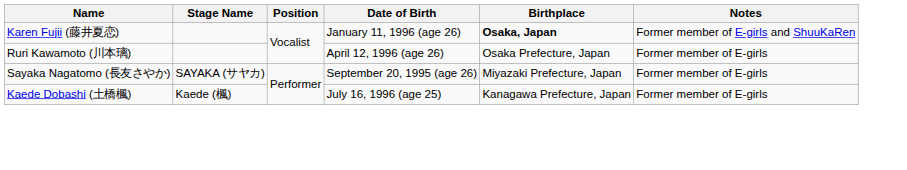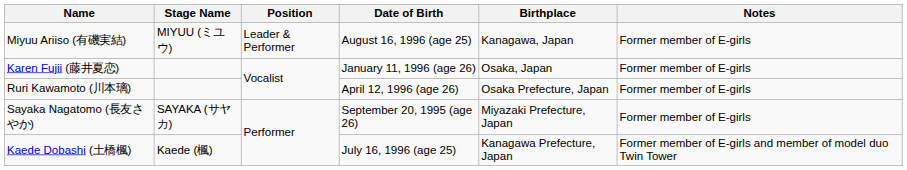+ row: Miyuu Ariiso (有磯実結) | MIYUU (ミユウ) | Leader & Performer | August 16, 1996 (age 25) | Kanagawa, Japan | Former member of E-girls
Karen Fujii (藤井夏恋) | Birthplace: bold -> normal
Karen Fujii (藤井夏恋) | Notes: Former member of E-girls and ShuuKaRen -> Former member of E-girls
Kaede Dobashi (土橋楓) | Notes: Former member of E-girls -> Former member of E-girls and member of model duo Twin Tower
